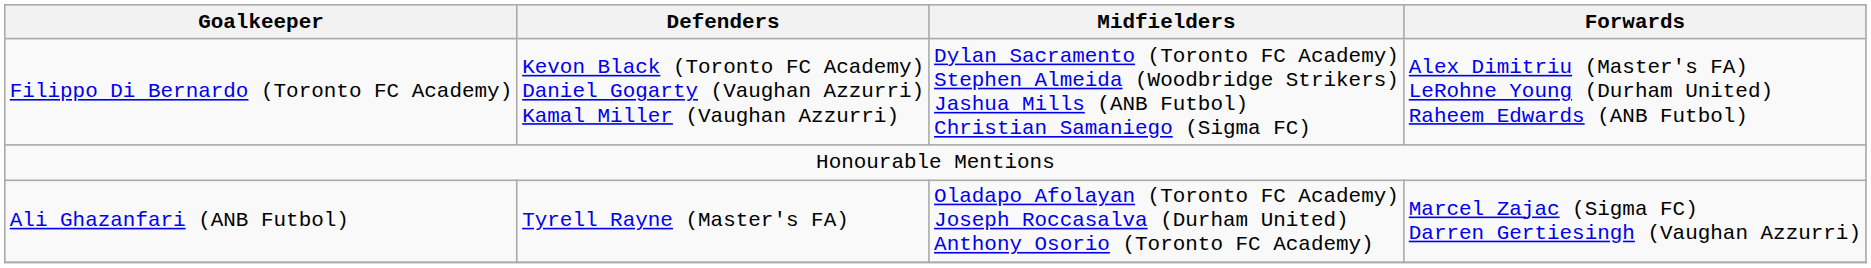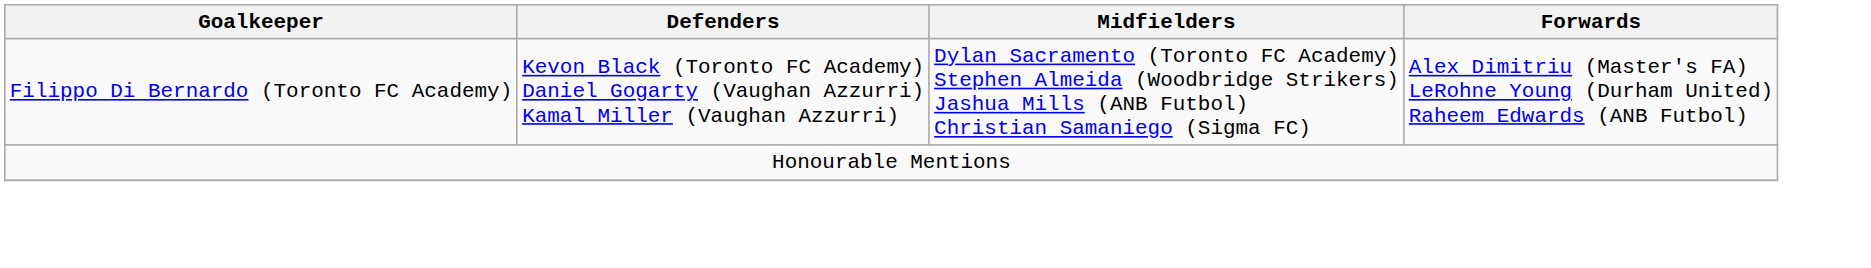- row: Ali Ghazanfari (ANB Futbol) | Tyrell Rayne (Master's FA) | Oladapo Afolayan (Toronto FC Academy) Joseph Roccasalva (Durham United) Anthony Osorio (Toronto FC Academy) | Marcel Zajac (Sigma FC) Darren Gertiesingh (Vaughan Azzurri)
